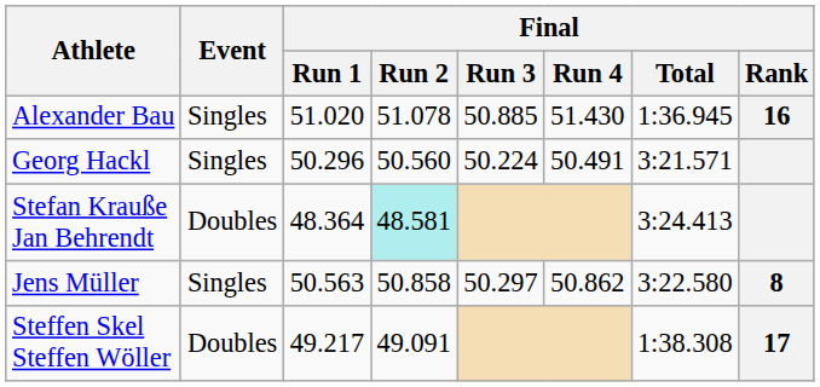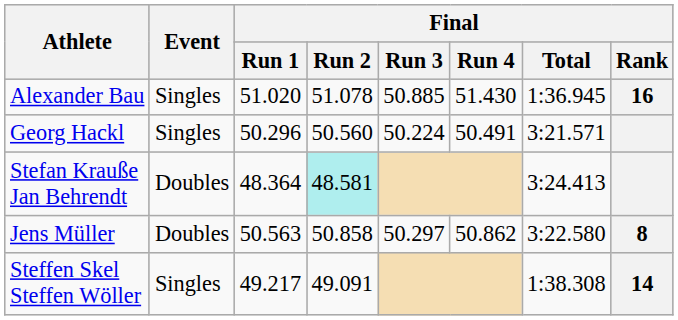Jens Müller | Event: Singles -> Doubles
Steffen Skel Steffen Wöller | Event: Doubles -> Singles
Steffen Skel Steffen Wöller | Final / Rank: 17 -> 14
